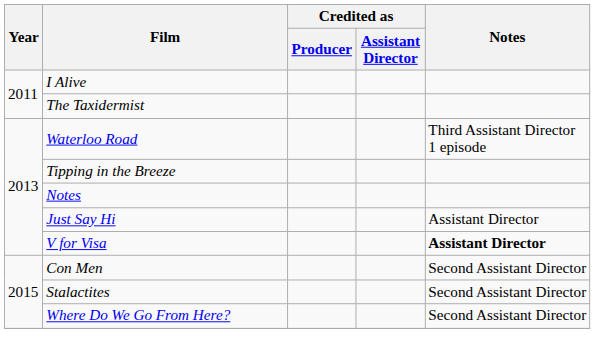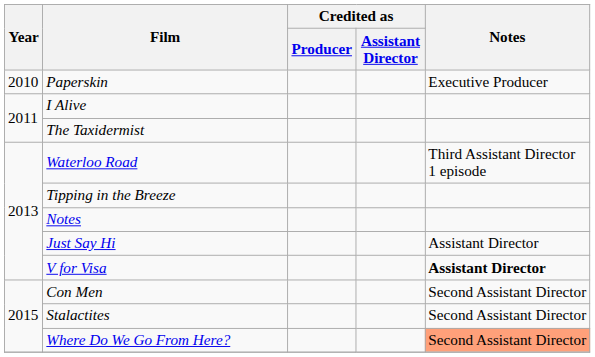+ row: 2010 | Paperskin | Executive Producer
Where Do We Go From Here? | Notes: no background -> lightsalmon background
